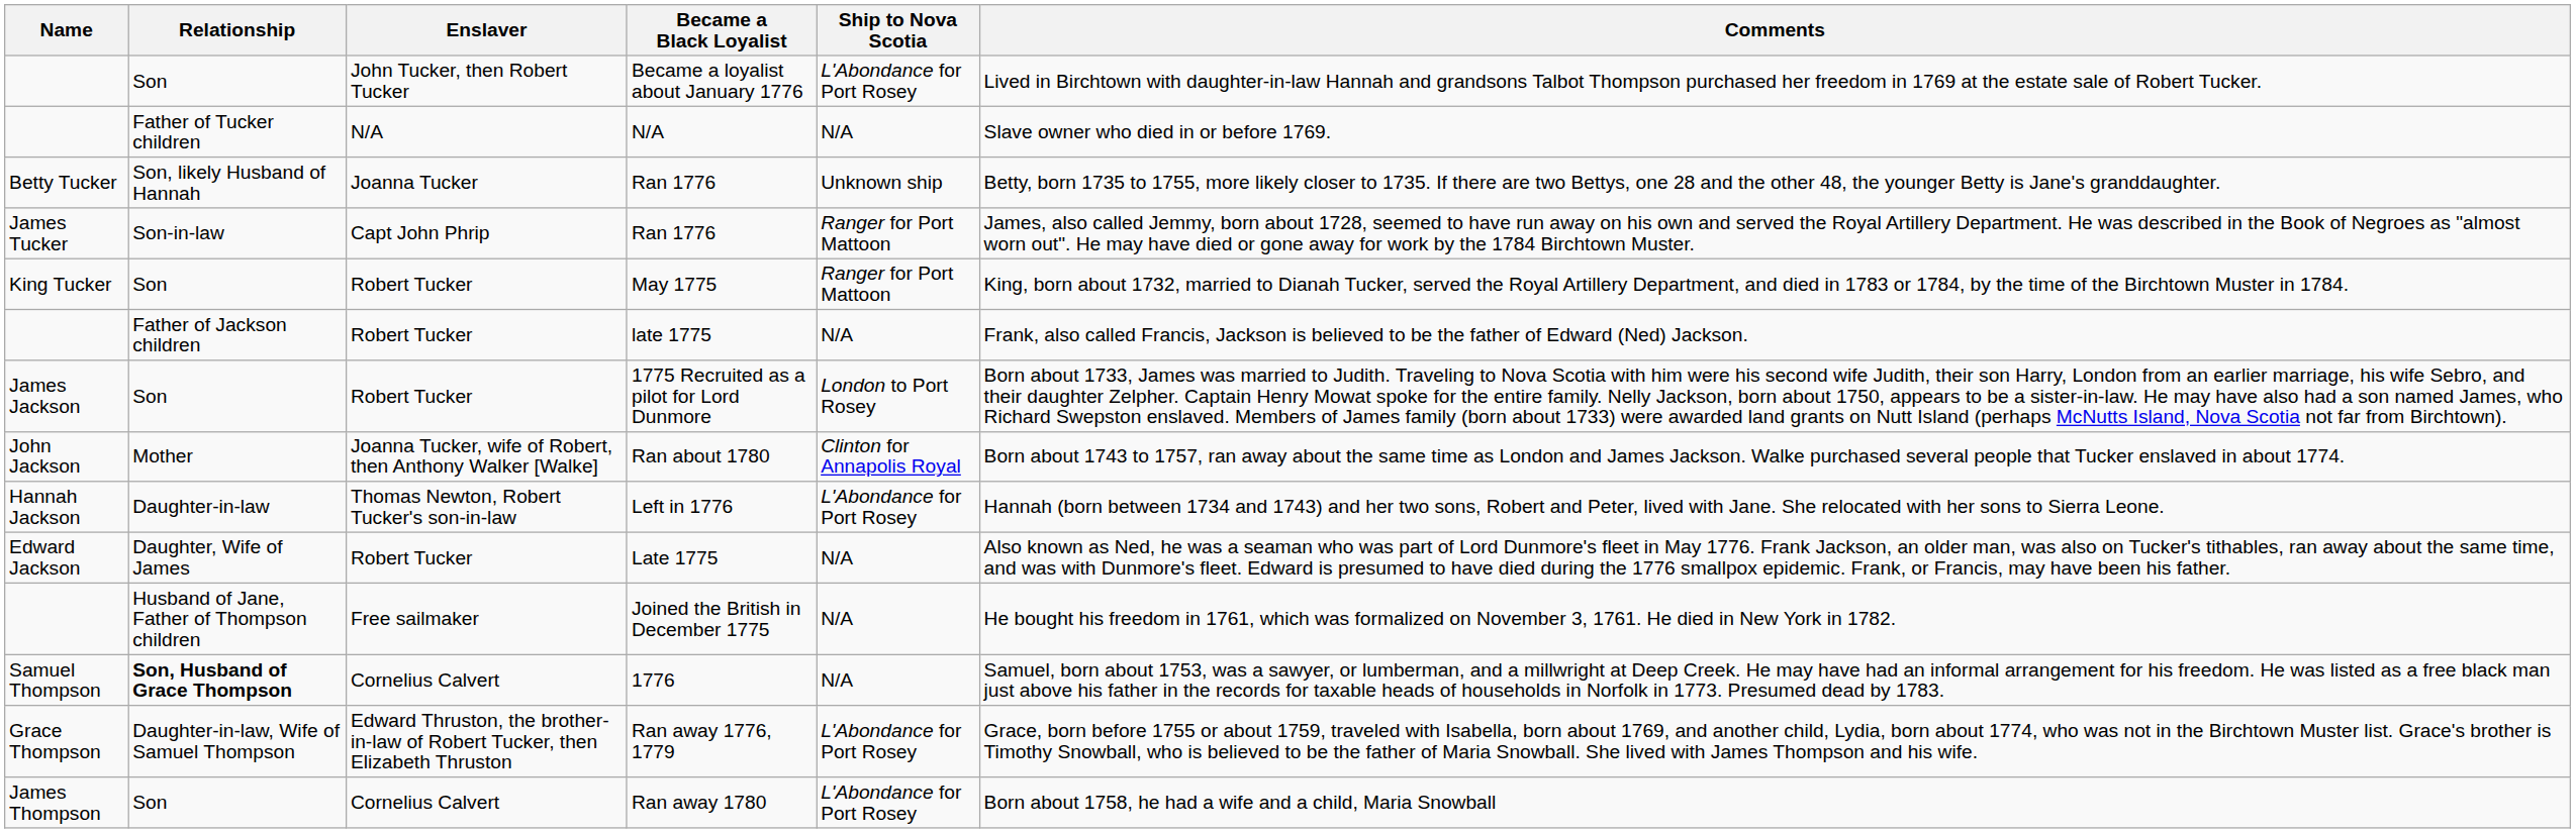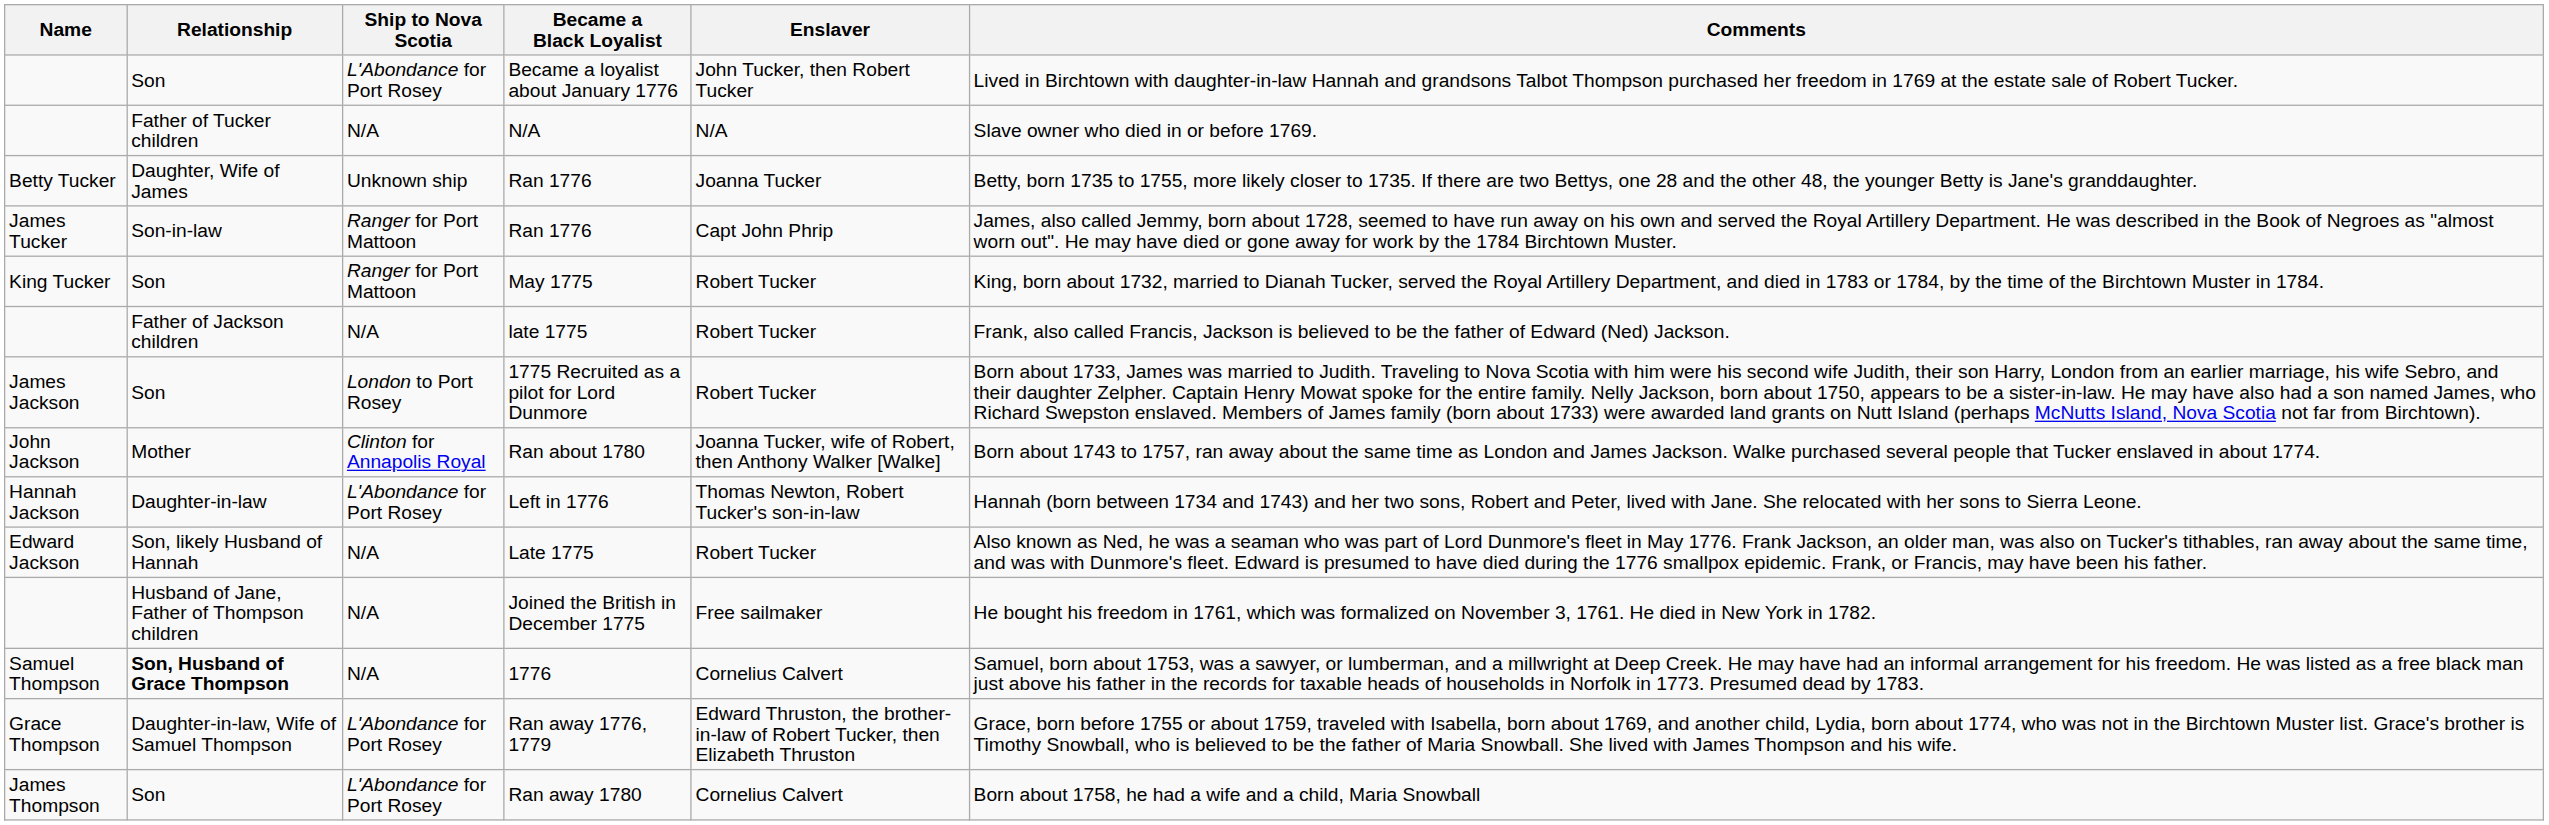columns swapped: Enslaver <-> Ship to Nova Scotia
Betty Tucker / Ran 1776 | Relationship: Son, likely Husband of Hannah -> Daughter, Wife of James
Late 1775 | Relationship: Daughter, Wife of James -> Son, likely Husband of Hannah
